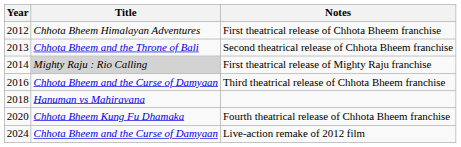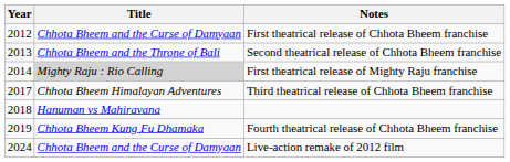First theatrical release of Chhota Bheem franchise | Title: Chhota Bheem Himalayan Adventures -> Chhota Bheem and the Curse of Damyaan
Third theatrical release of Chhota Bheem franchise | Year: 2016 -> 2017
Third theatrical release of Chhota Bheem franchise | Title: Chhota Bheem and the Curse of Damyaan -> Chhota Bheem Himalayan Adventures
Fourth theatrical release of Chhota Bheem franchise | Year: 2020 -> 2019
